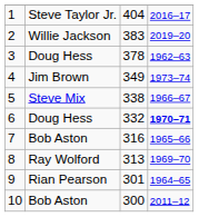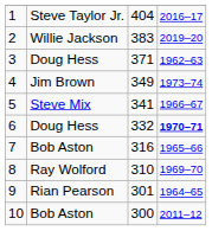3 | column 3: 378 -> 371
5 | column 3: 338 -> 341
8 | column 3: 313 -> 310
